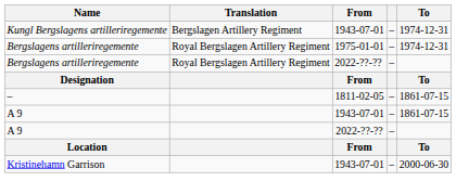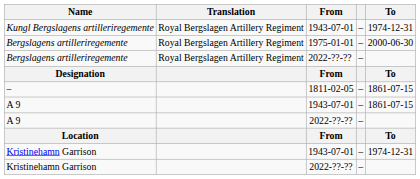Kungl Bergslagens artilleriregemente | Translation: Bergslagen Artillery Regiment -> Royal Bergslagen Artillery Regiment
Bergslagens artilleriregemente / 1975-01-01 | To: 1974-12-31 -> 2000-06-30
Kristinehamn Garrison / 1943-07-01 | To: 2000-06-30 -> 1974-12-31
+ row: Kristinehamn Garrison | 2022-??-?? | –
